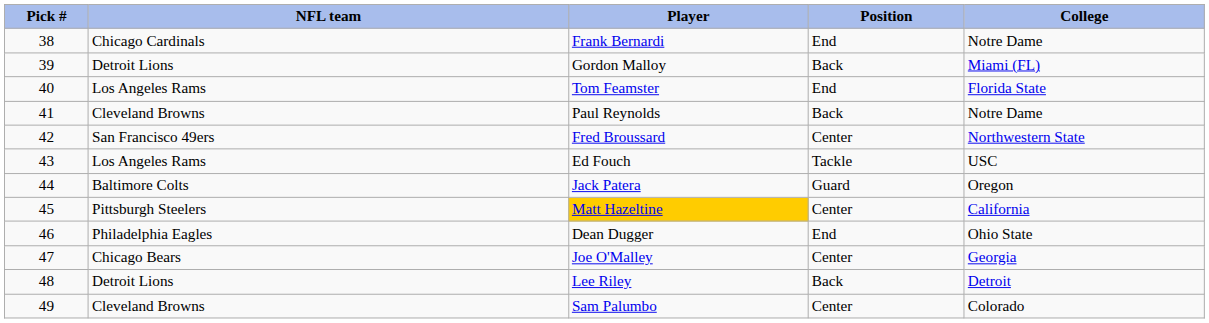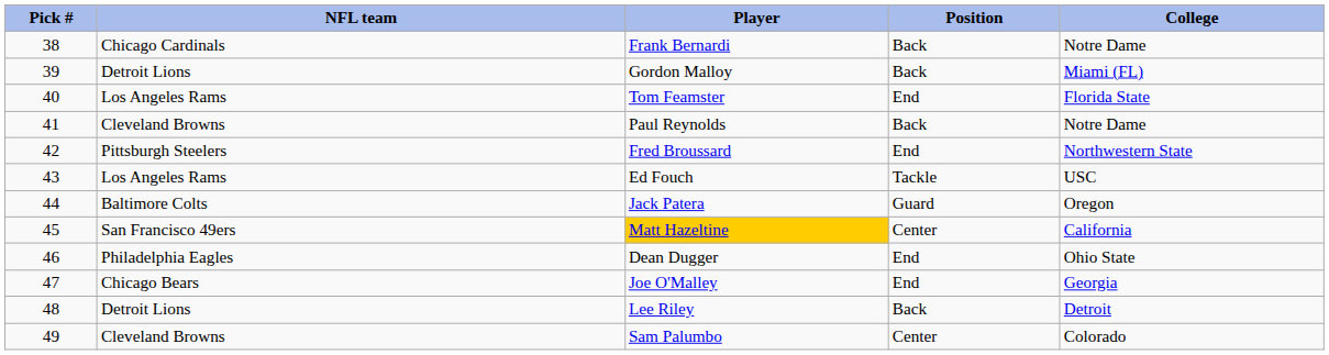Frank Bernardi | Position: End -> Back
Fred Broussard | NFL team: San Francisco 49ers -> Pittsburgh Steelers
Fred Broussard | Position: Center -> End
Matt Hazeltine | NFL team: Pittsburgh Steelers -> San Francisco 49ers
Joe O'Malley | Position: Center -> End
